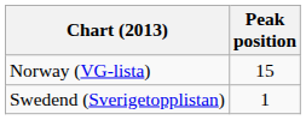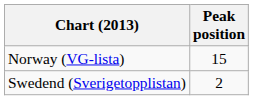Swedend (Sverigetopplistan) | Peak position: 1 -> 2
